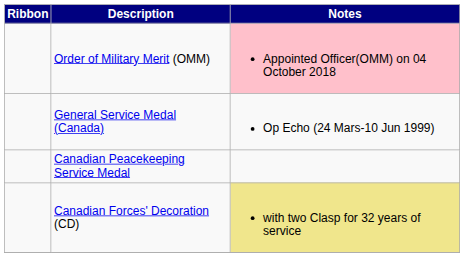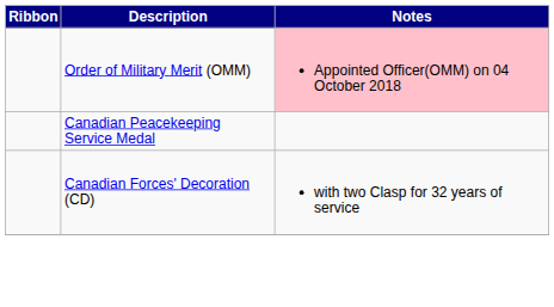- row: General Service Medal (Canada) | Op Echo (24 Mars-10 Jun 1999)
Canadian Forces' Decoration (CD) | Notes: khaki background -> no background
